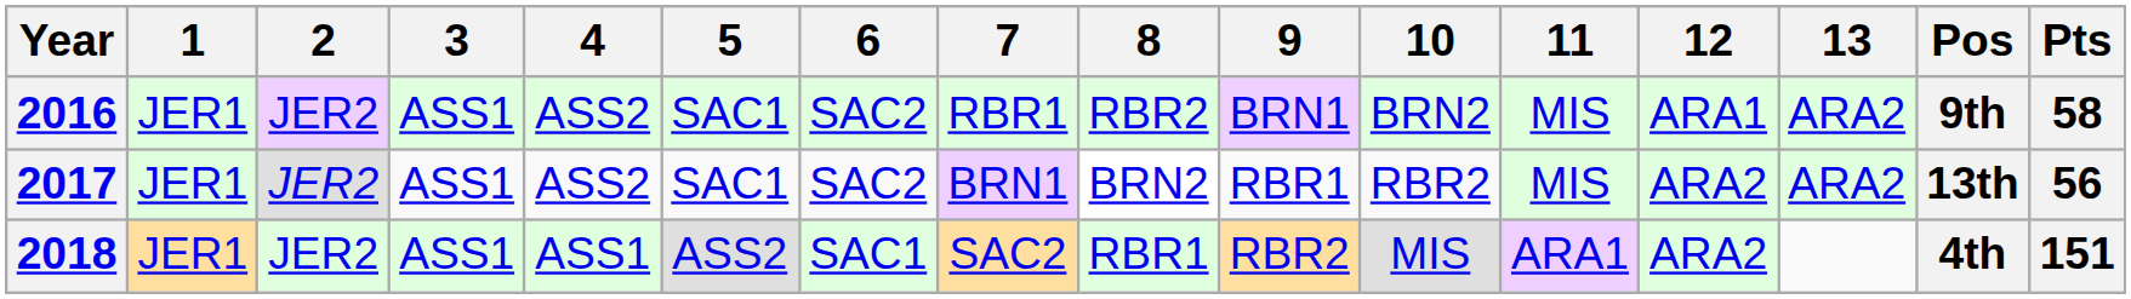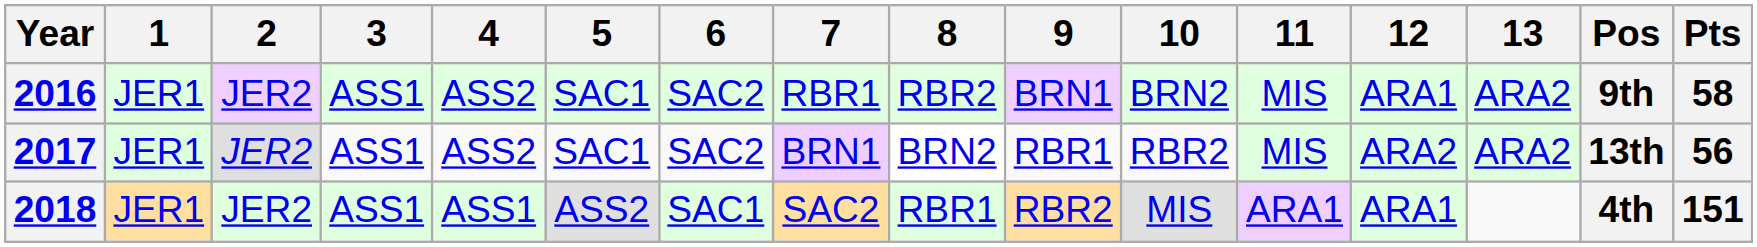2018 | 12: ARA2 -> ARA1
